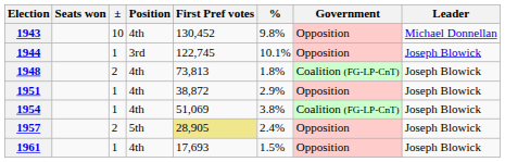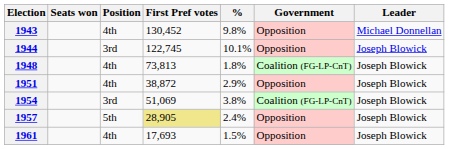- column: ± | 10 | 1 | 2 | 1 | 1 | 2 | 1
1954 | Position: 4th -> 3rd
